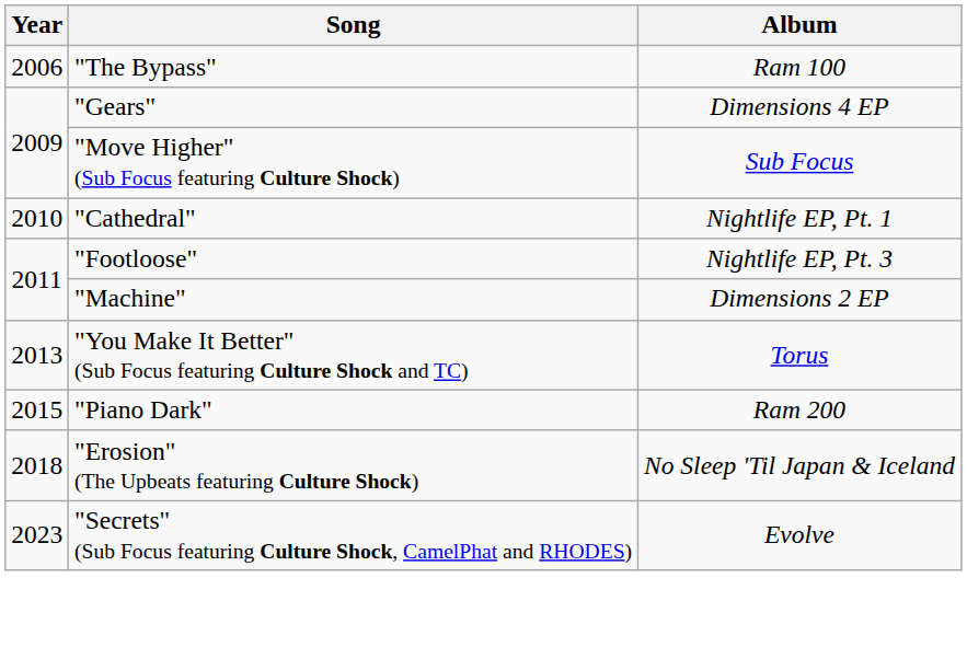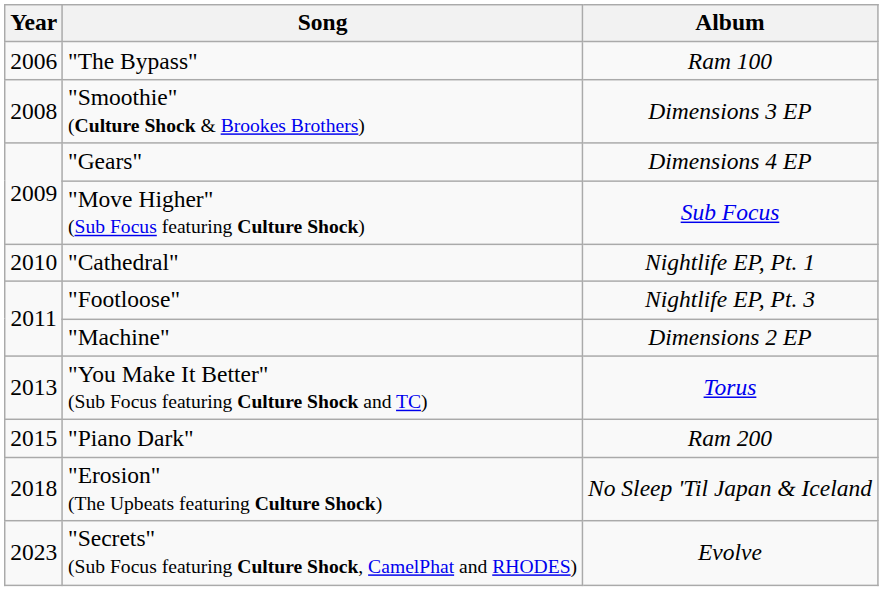+ row: 2008 | "Smoothie" (Culture Shock & Brookes Brothers) | Dimensions 3 EP
